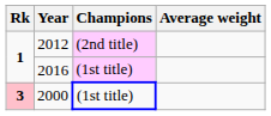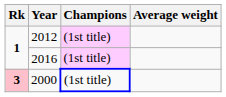2012 | Champions: (2nd title) -> (1st title)
